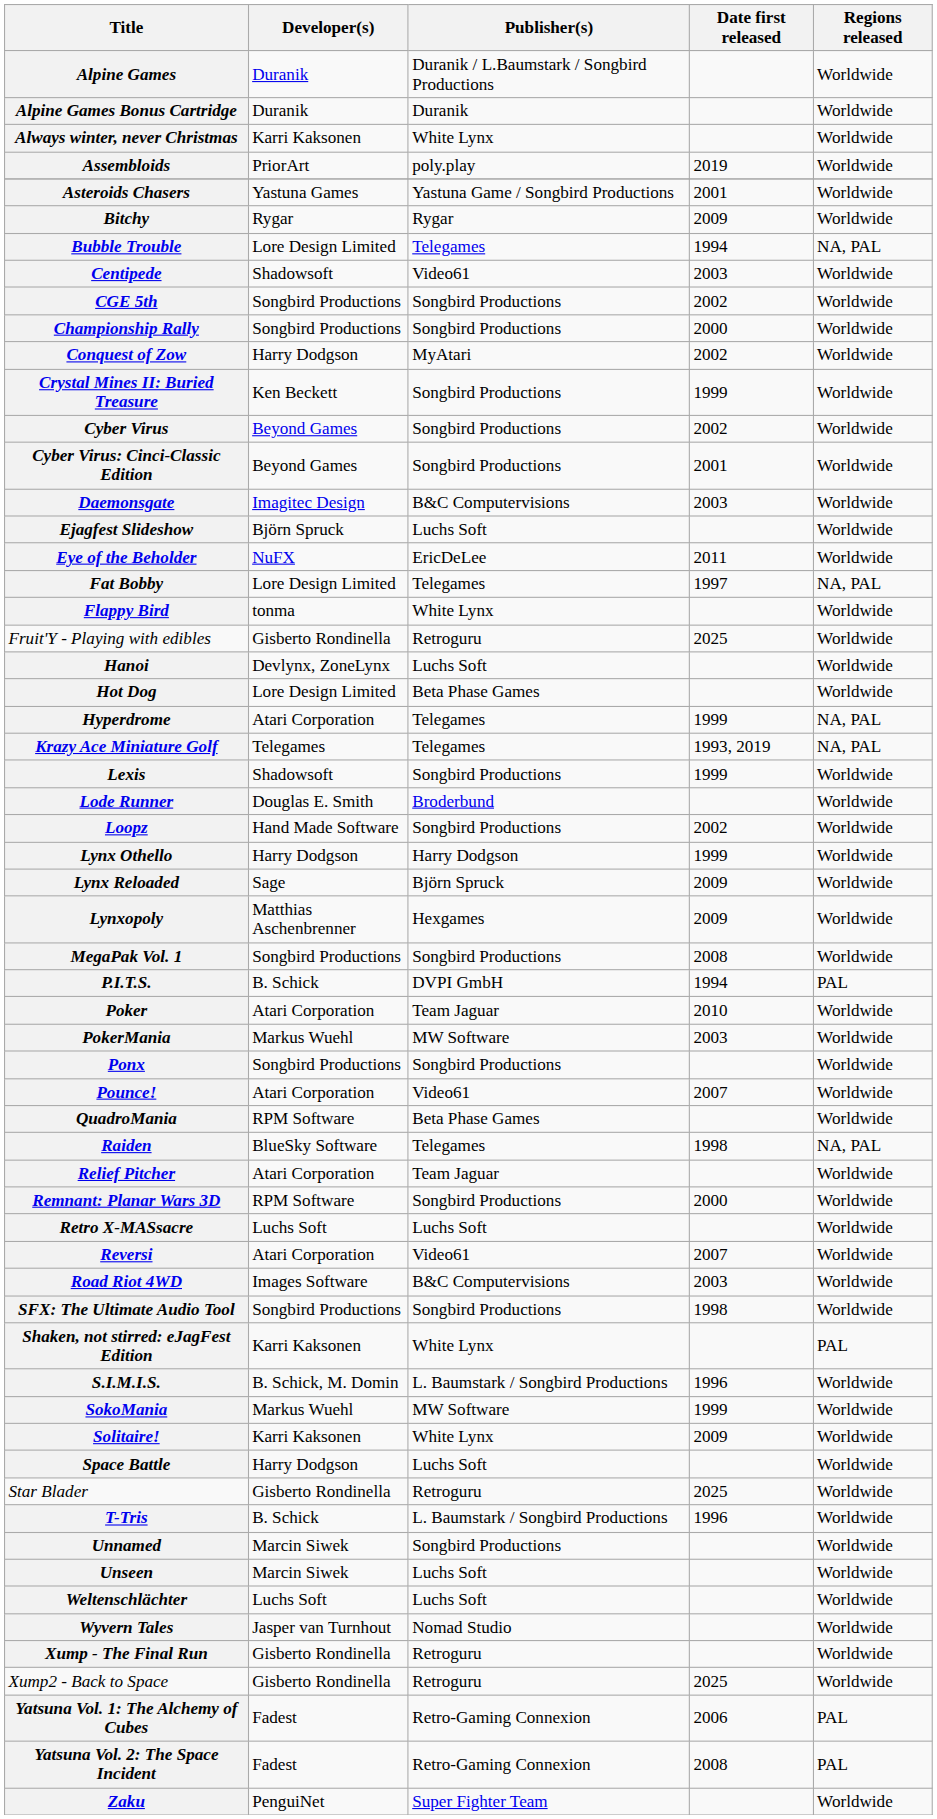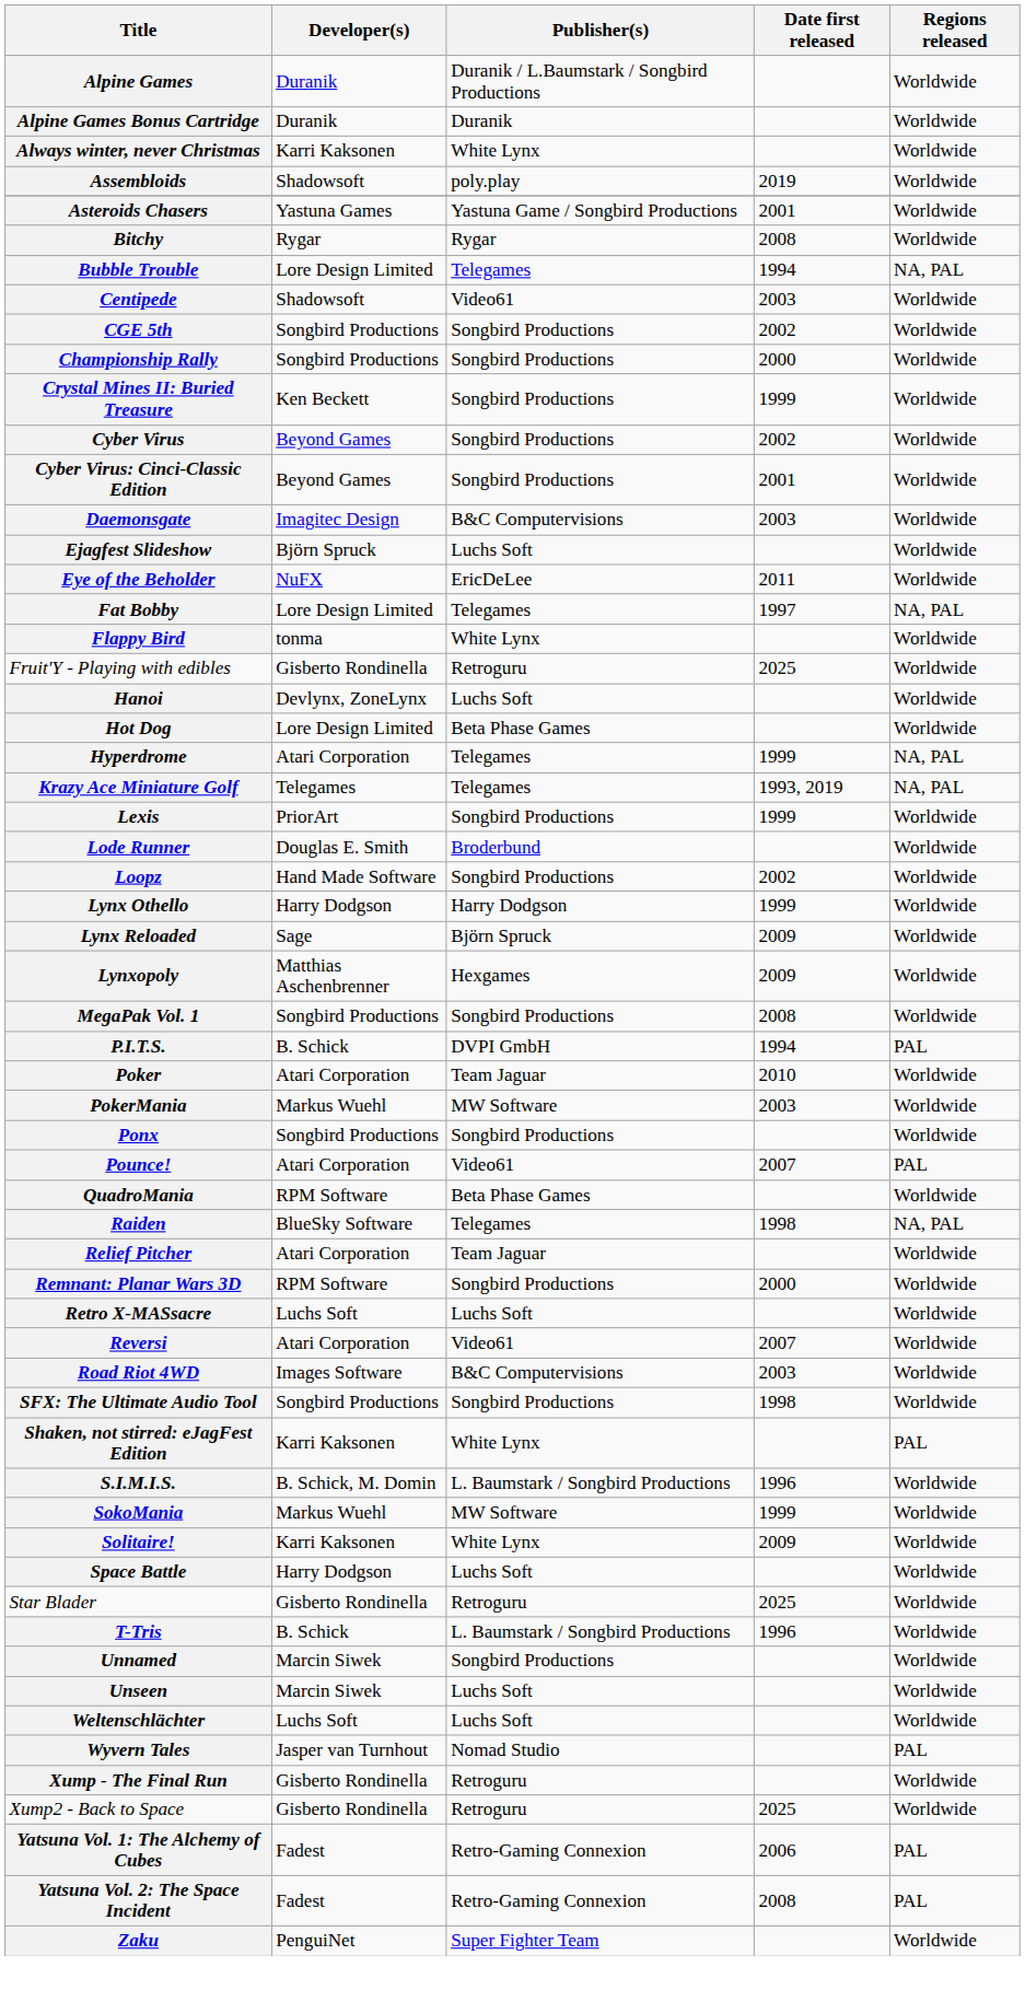Assembloids | Developer(s): PriorArt -> Shadowsoft
Bitchy | Date first released: 2009 -> 2008
- row: Conquest of Zow | Harry Dodgson | MyAtari | 2002 | Worldwide
Lexis | Developer(s): Shadowsoft -> PriorArt
Pounce! | Regions released: Worldwide -> PAL
Wyvern Tales | Regions released: Worldwide -> PAL
